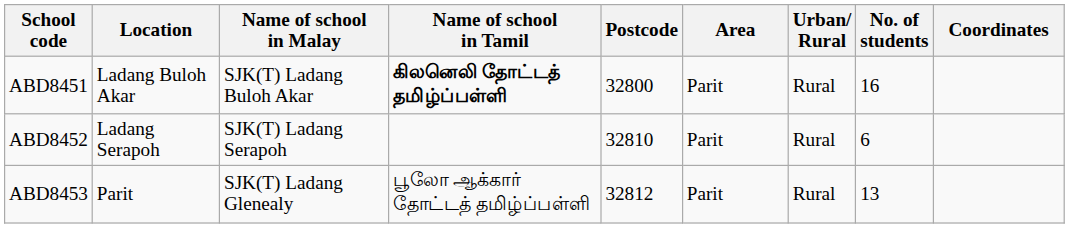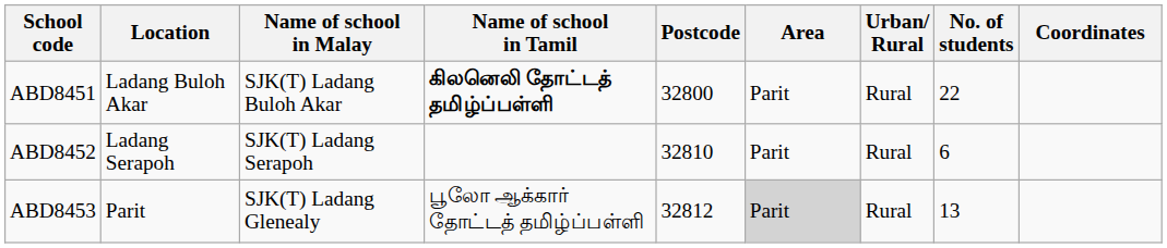ABD8451 | No. of students: 16 -> 22
ABD8453 | Area: no background -> lightgrey background
